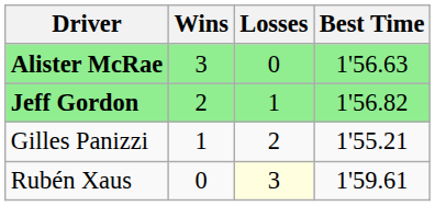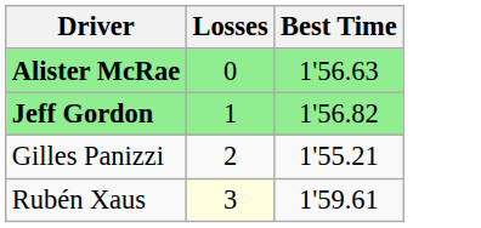- column: Wins | 3 | 2 | 1 | 0
